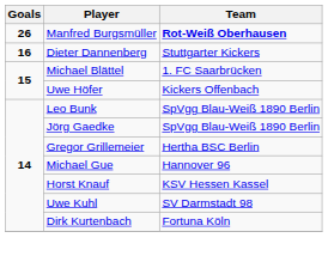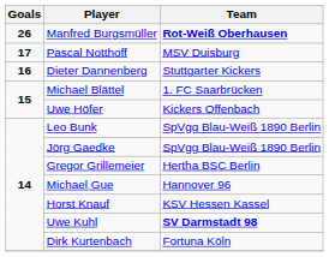+ row: 17 | Pascal Notthoff | MSV Duisburg
Uwe Kuhl | Team: normal -> bold
